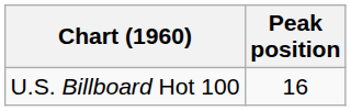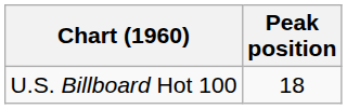U.S. Billboard Hot 100 | Peak position: 16 -> 18
